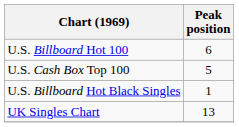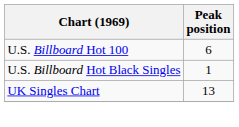- row: U.S. Cash Box Top 100 | 5
